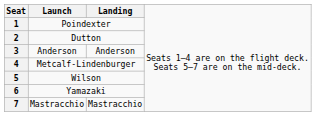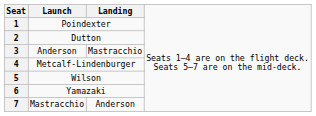3 | column 3: Anderson -> Mastracchio
7 | column 3: Mastracchio -> Anderson
